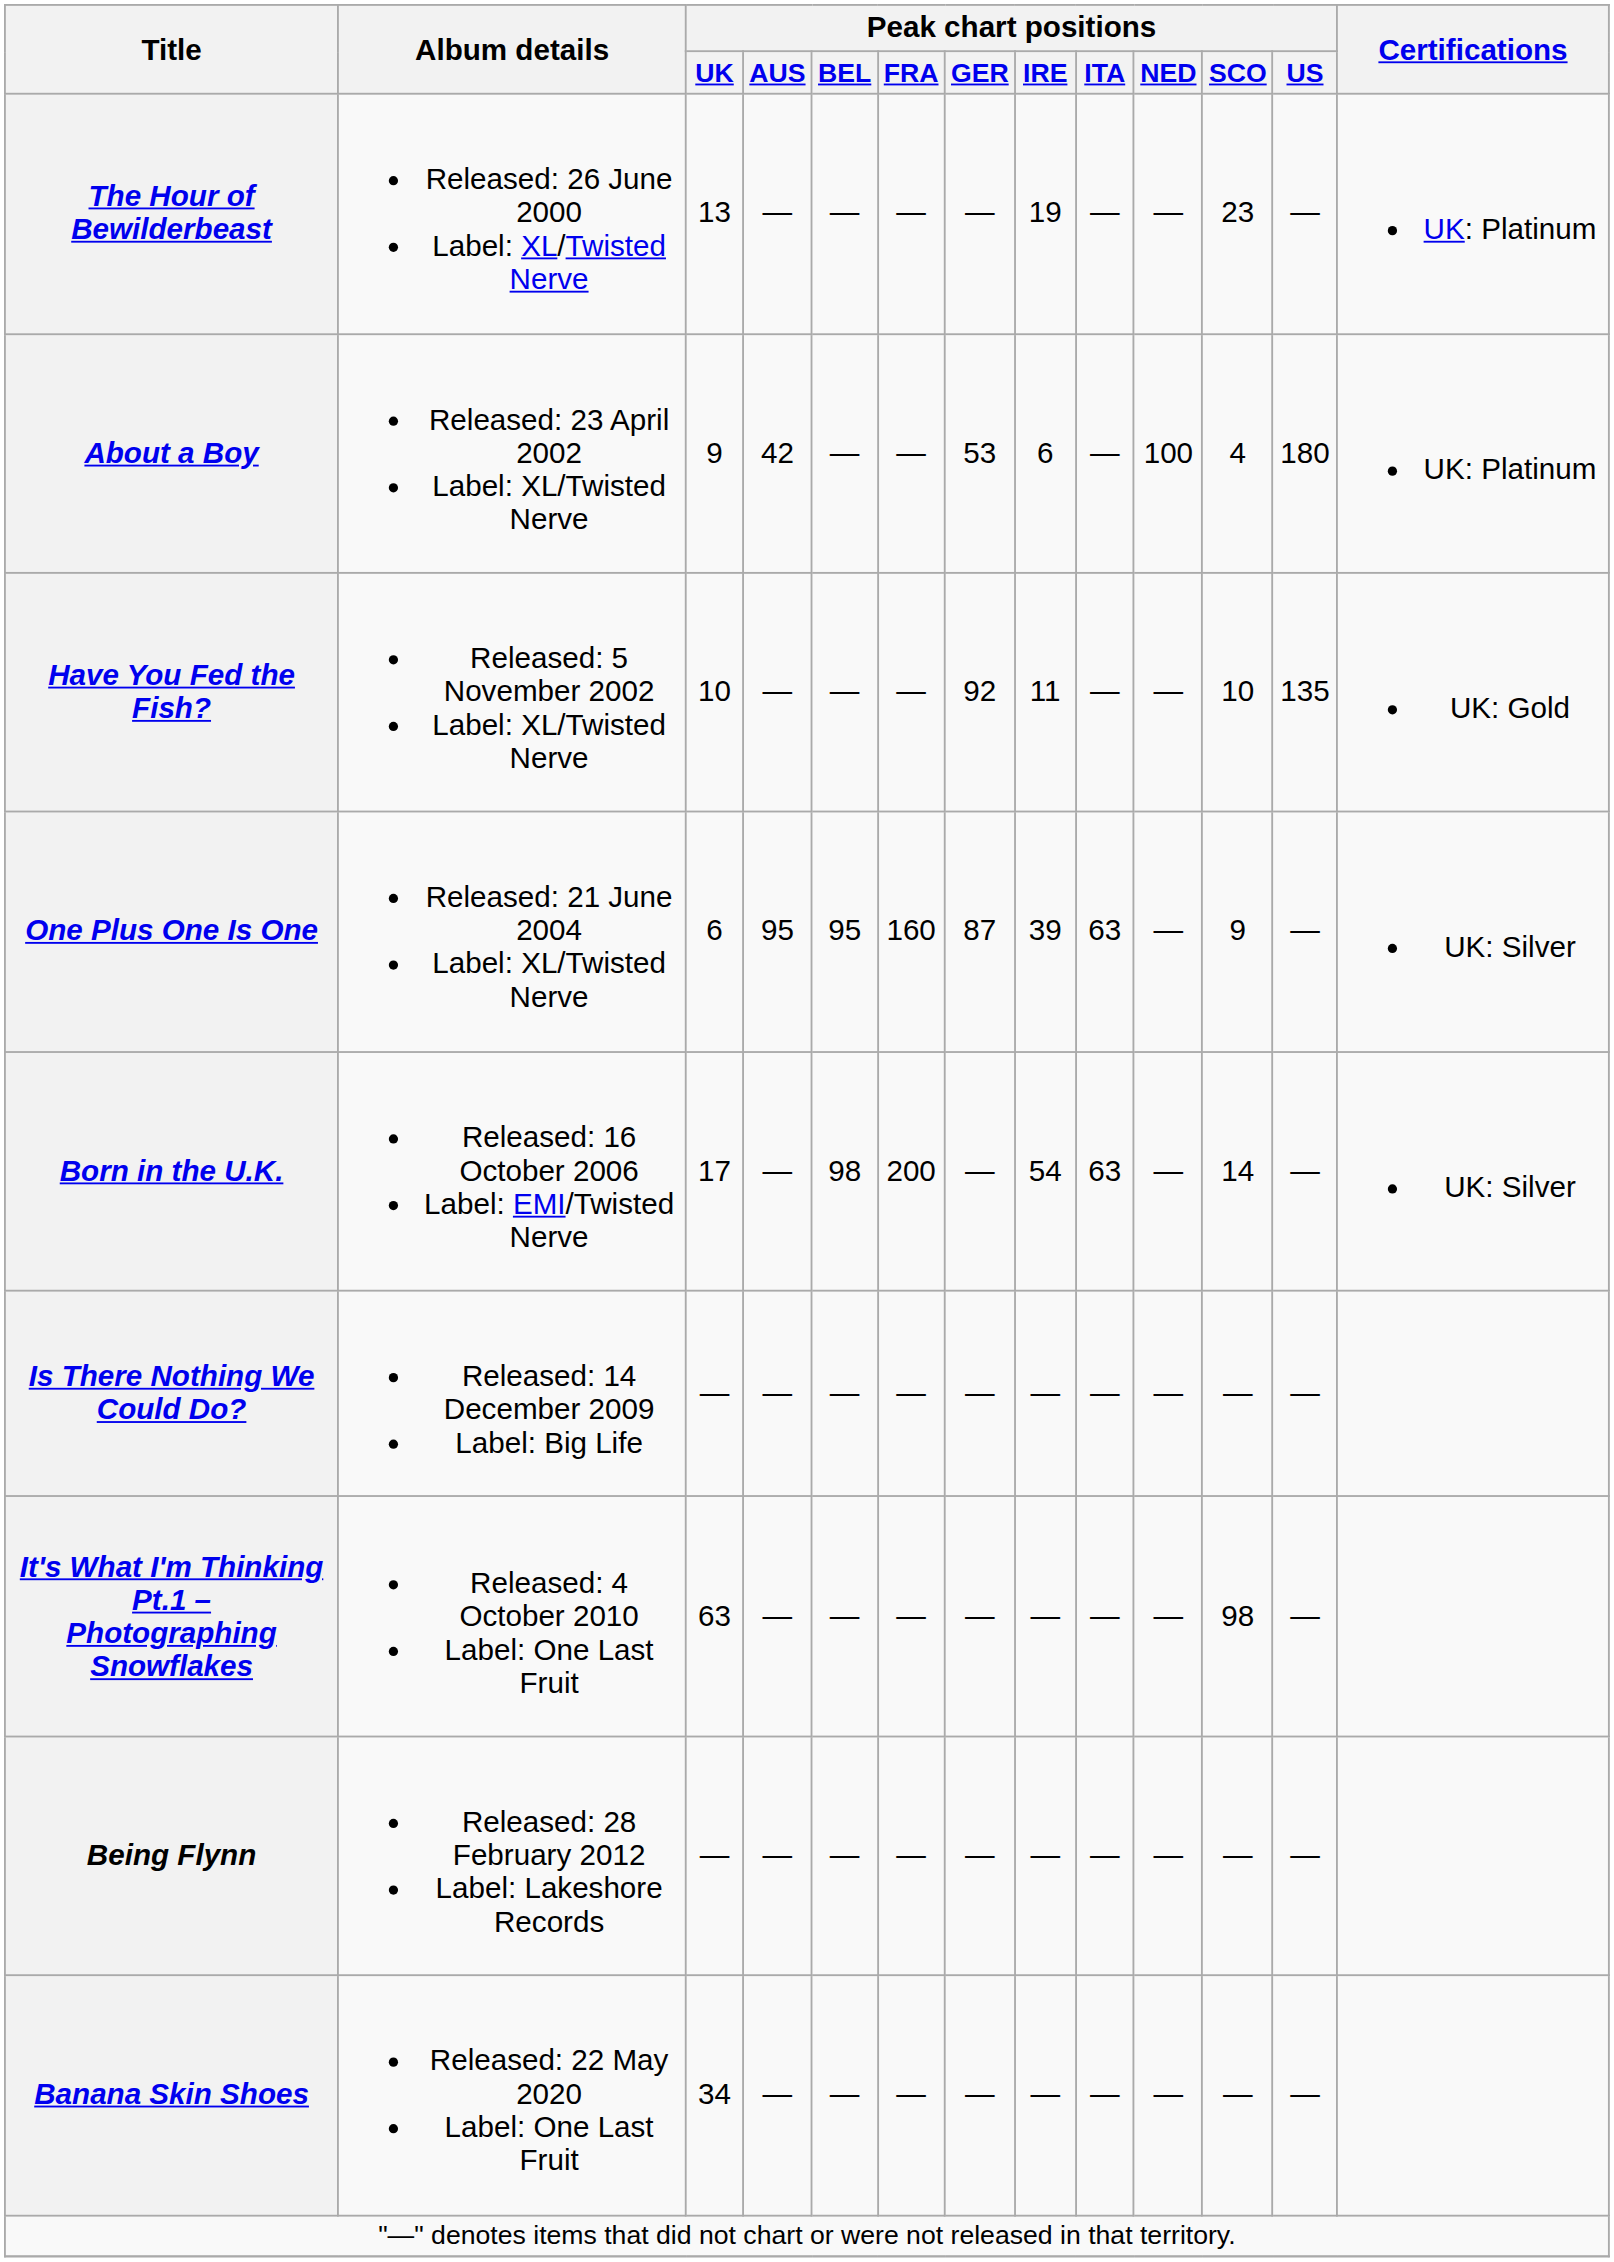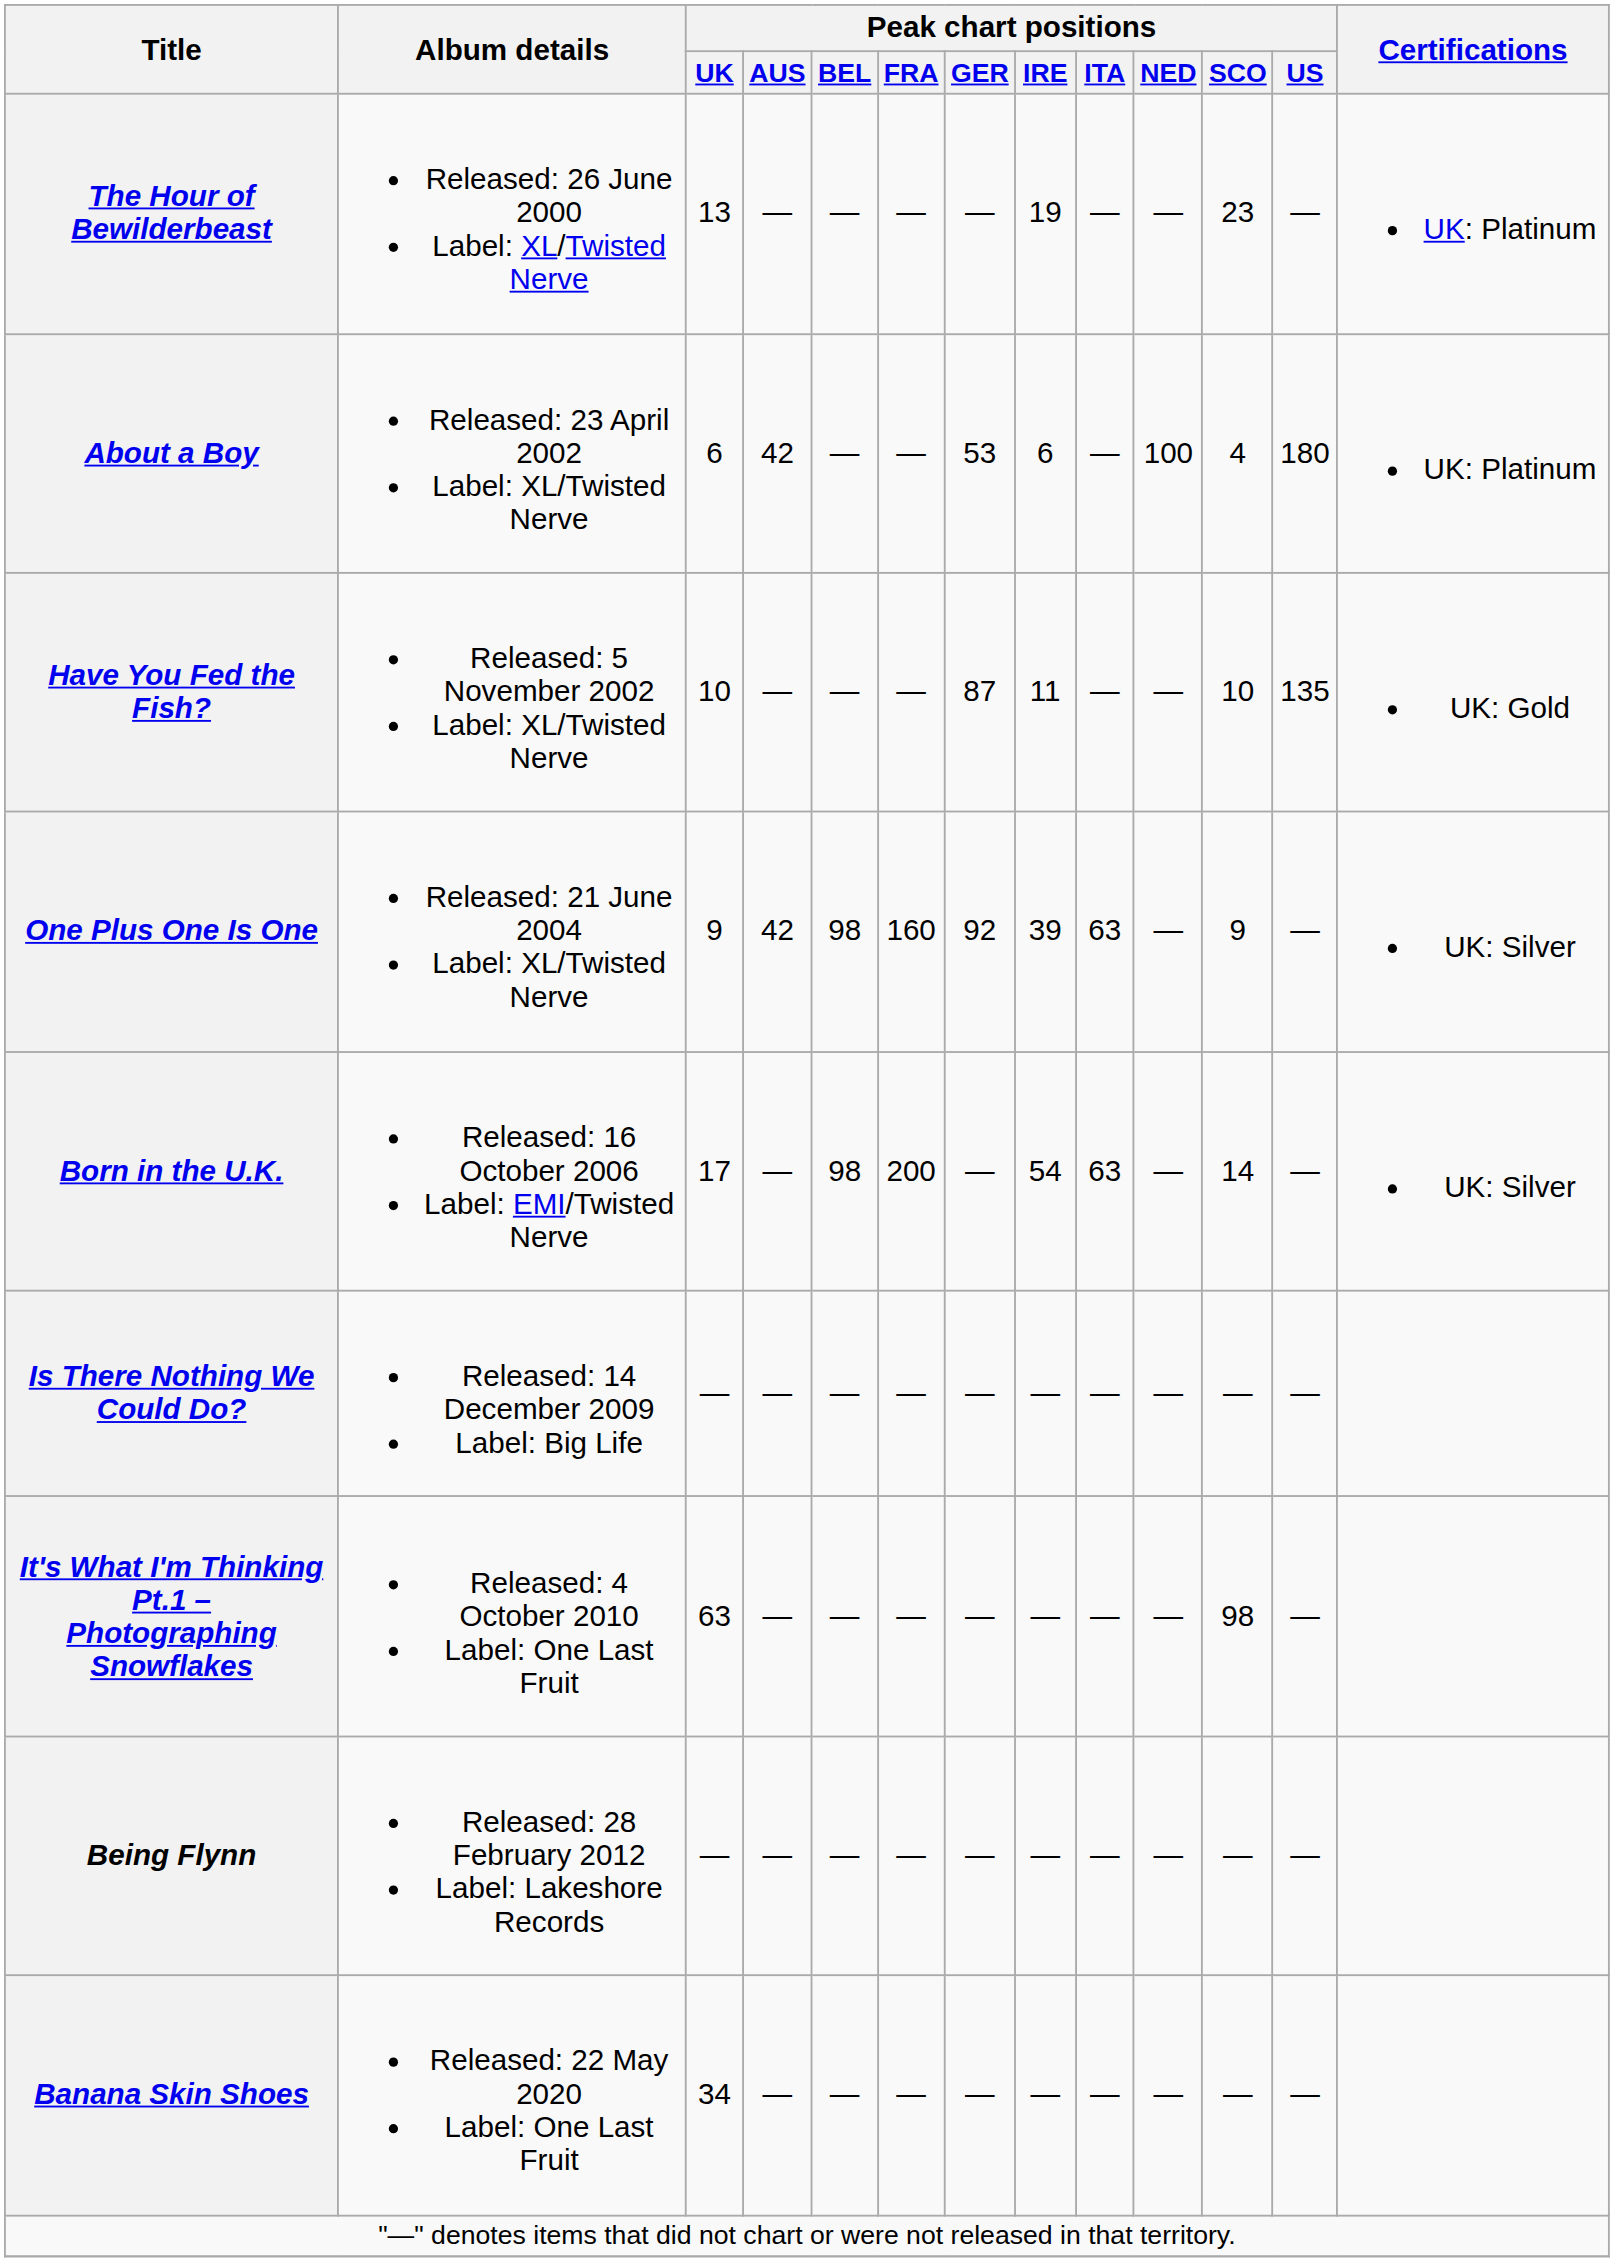About a Boy | Peak chart positions / UK: 9 -> 6
Have You Fed the Fish? | Peak chart positions / GER: 92 -> 87
One Plus One Is One | Peak chart positions / UK: 6 -> 9
One Plus One Is One | Peak chart positions / AUS: 95 -> 42
One Plus One Is One | Peak chart positions / BEL: 95 -> 98
One Plus One Is One | Peak chart positions / GER: 87 -> 92
